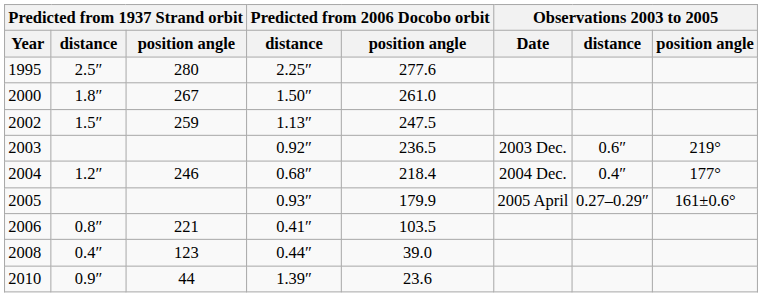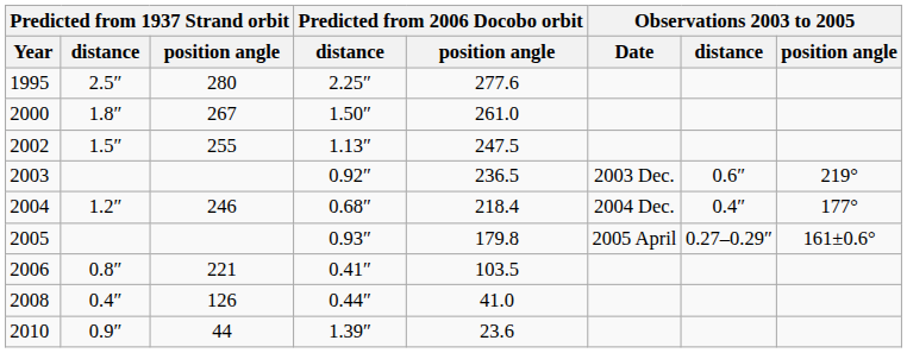2002 | Predicted from 1937 Strand orbit / position angle: 259 -> 255
2005 | Predicted from 2006 Docobo orbit / position angle: 179.9 -> 179.8
2008 | Predicted from 1937 Strand orbit / position angle: 123 -> 126
2008 | Predicted from 2006 Docobo orbit / position angle: 39.0 -> 41.0
